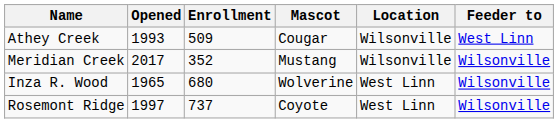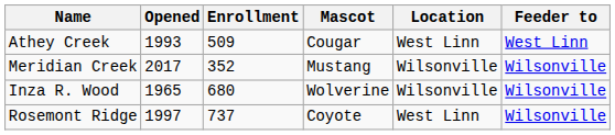Athey Creek | Location: Wilsonville -> West Linn
Inza R. Wood | Location: West Linn -> Wilsonville
